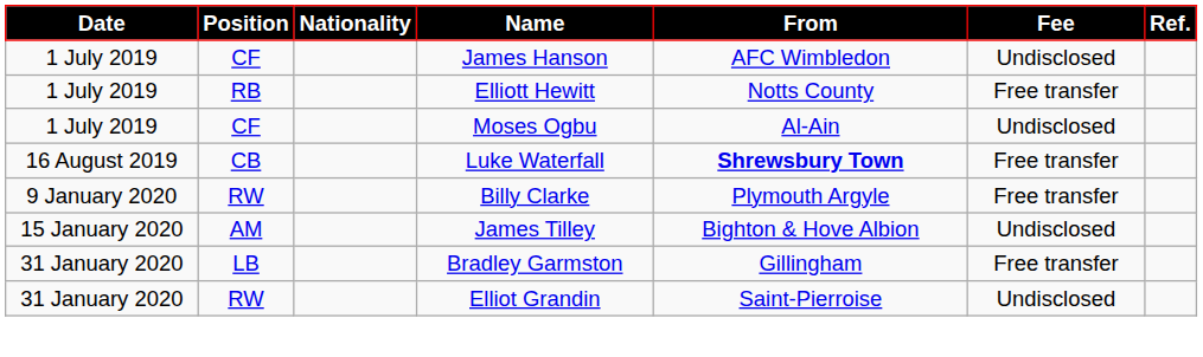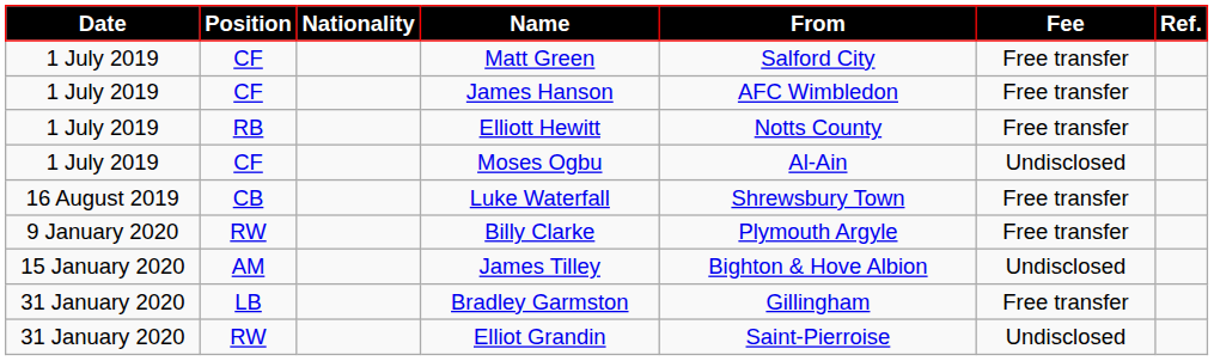+ row: 1 July 2019 | CF | Matt Green | Salford City | Free transfer
James Hanson | Fee: Undisclosed -> Free transfer
Luke Waterfall | From: bold -> normal
